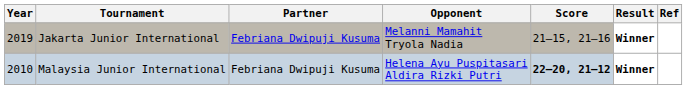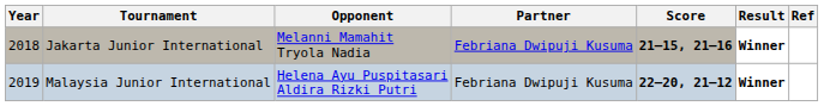columns swapped: Partner <-> Opponent
Jakarta Junior International | Year: 2019 -> 2018
Jakarta Junior International | Score: normal -> bold
Malaysia Junior International | Year: 2010 -> 2019
